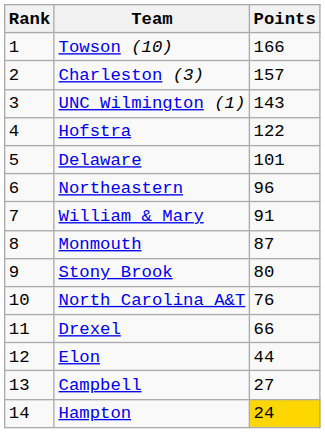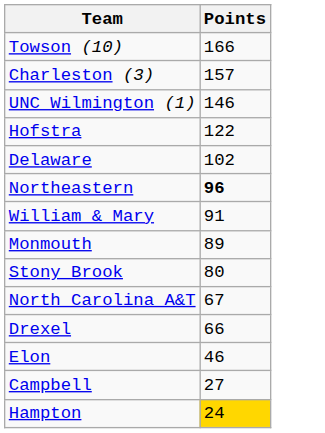- column: Rank | 1 | 2 | 3 | 4 | 5 | 6 | 7 | 8 | 9 | 10 | 11 | 12 | 13 | 14
UNC Wilmington (1) | Points: 143 -> 146
Delaware | Points: 101 -> 102
Northeastern | Points: normal -> bold
Monmouth | Points: 87 -> 89
North Carolina A&T | Points: 76 -> 67
Elon | Points: 44 -> 46
